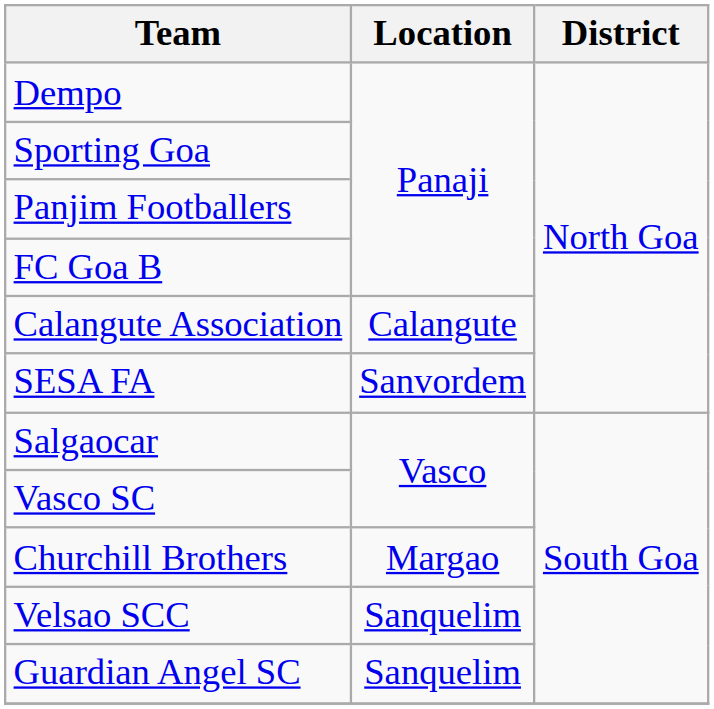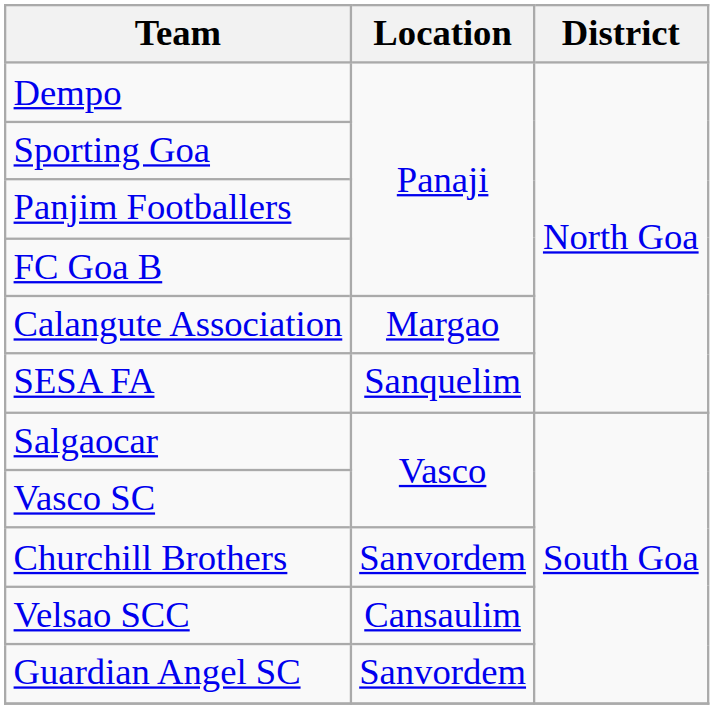Calangute Association | Location: Calangute -> Margao
SESA FA | Location: Sanvordem -> Sanquelim
Churchill Brothers | Location: Margao -> Sanvordem
Velsao SCC | Location: Sanquelim -> Cansaulim
Guardian Angel SC | Location: Sanquelim -> Sanvordem
